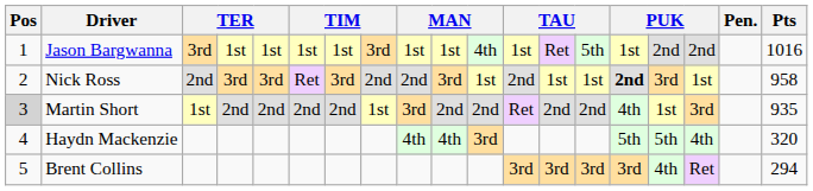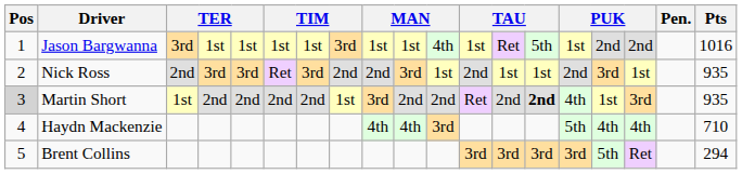Nick Ross | column 15: bold -> normal
Nick Ross | Pts: 958 -> 935
Martin Short | column 14: normal -> bold
Haydn Mackenzie | column 16: 5th -> 4th
Haydn Mackenzie | Pts: 320 -> 710
Brent Collins | column 16: 4th -> 5th
